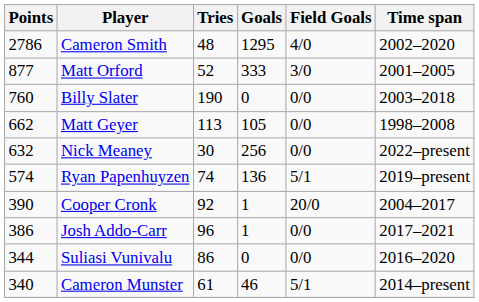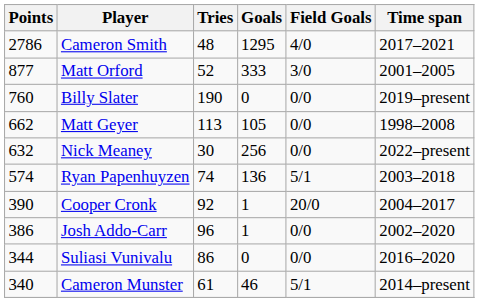Cameron Smith | Time span: 2002–2020 -> 2017–2021
Billy Slater | Time span: 2003–2018 -> 2019–present
Ryan Papenhuyzen | Time span: 2019–present -> 2003–2018
Josh Addo-Carr | Time span: 2017–2021 -> 2002–2020
